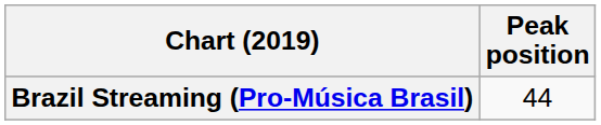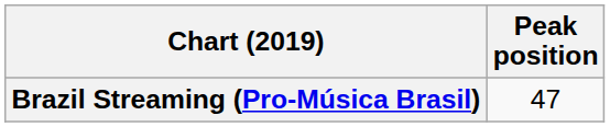Brazil Streaming (Pro-Música Brasil) | Peak position: 44 -> 47
